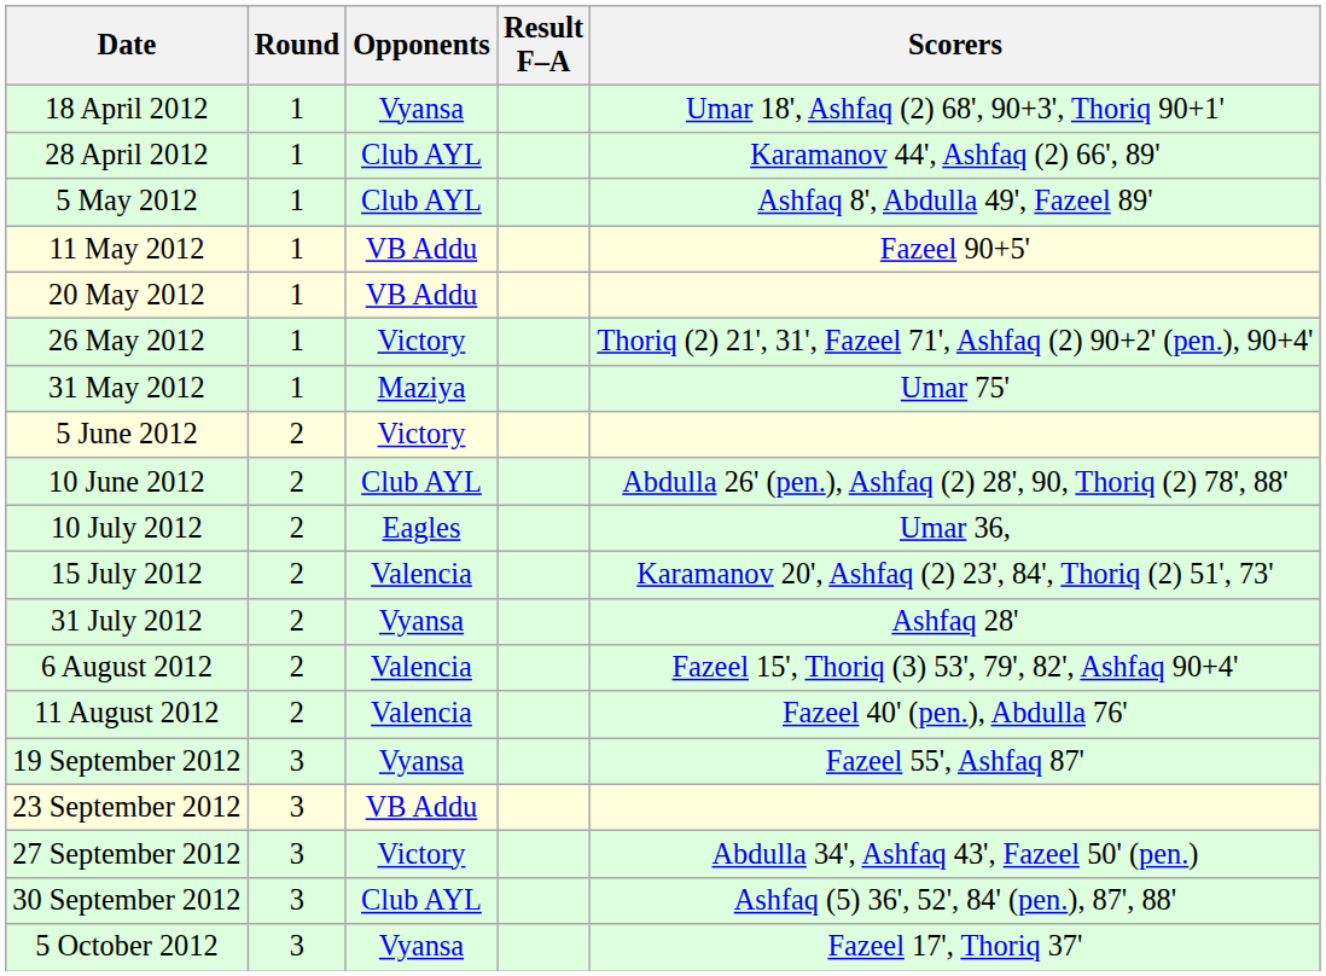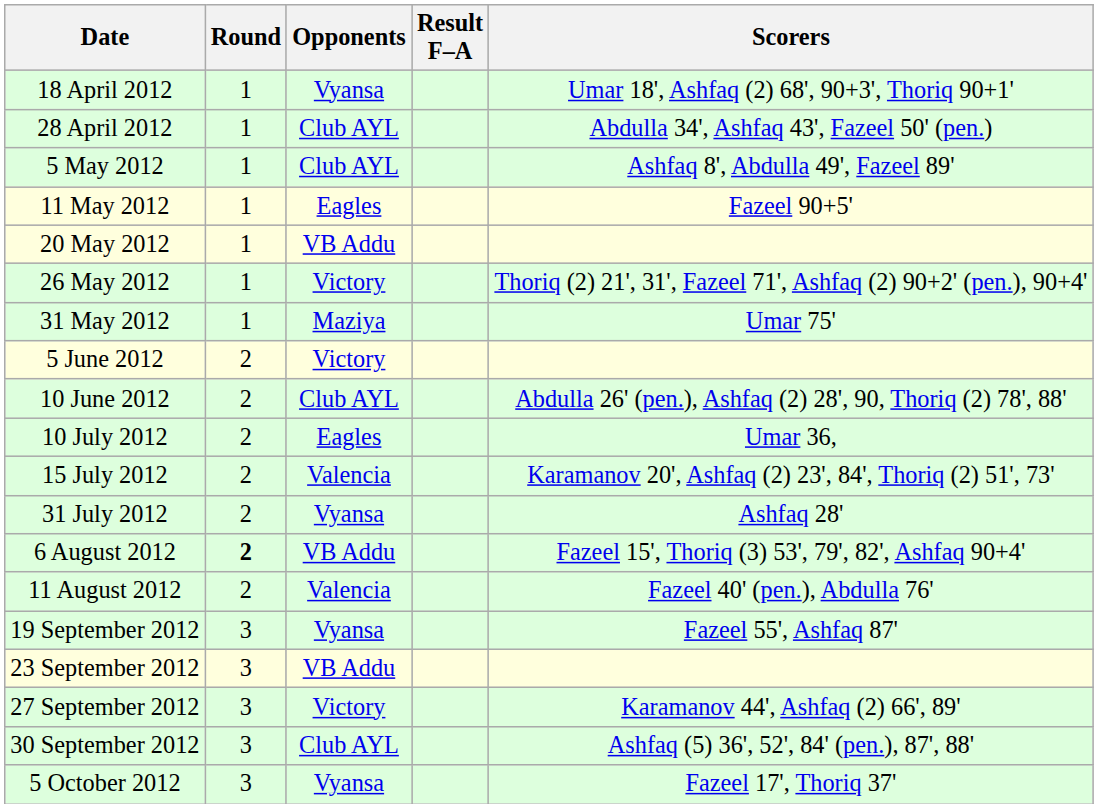28 April 2012 | Scorers: Karamanov 44', Ashfaq (2) 66', 89' -> Abdulla 34', Ashfaq 43', Fazeel 50' (pen.)
11 May 2012 | Opponents: VB Addu -> Eagles
6 August 2012 | Round: normal -> bold
6 August 2012 | Opponents: Valencia -> VB Addu
27 September 2012 | Scorers: Abdulla 34', Ashfaq 43', Fazeel 50' (pen.) -> Karamanov 44', Ashfaq (2) 66', 89'
